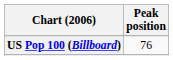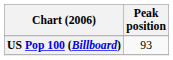US Pop 100 (Billboard) | Peak position: 76 -> 93
